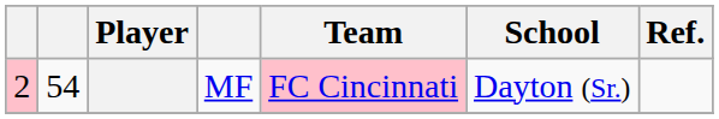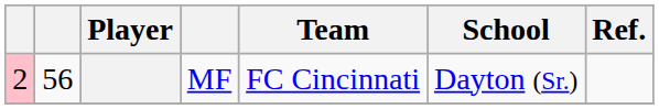MF | column 2: 54 -> 56
MF | Team: pink background -> no background
